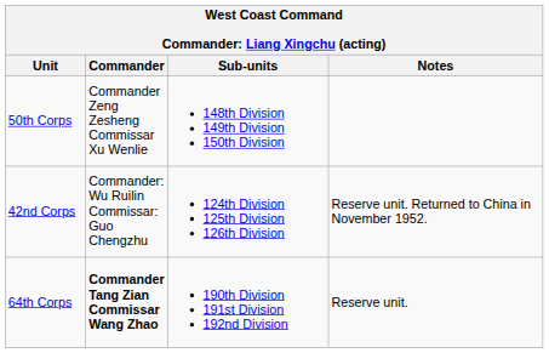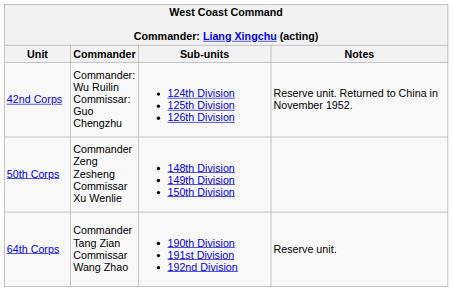rows swapped: 42nd Corps <-> 50th Corps
64th Corps | Commander: bold -> normal
